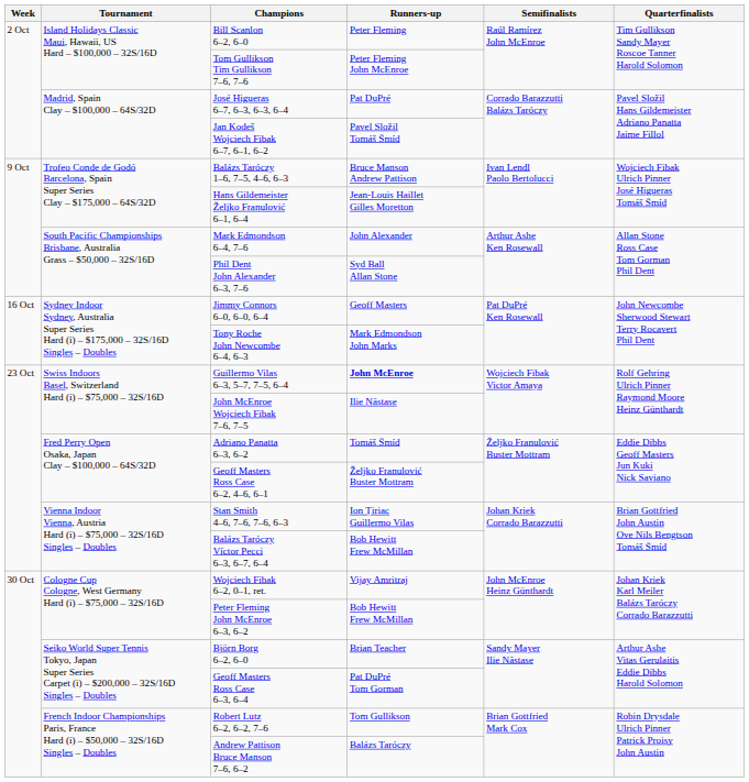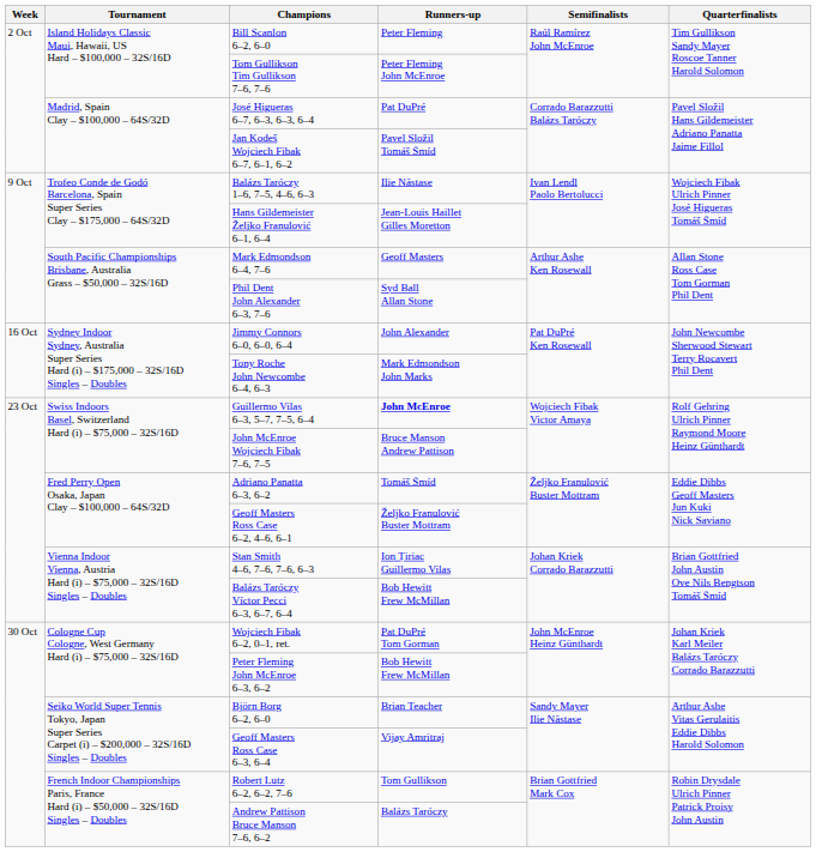Balázs Taróczy 1–6, 7–5, 4–6, 6–3 | Runners-up: Bruce Manson Andrew Pattison -> Ilie Năstase
Mark Edmondson 6–4, 7–6 | Runners-up: John Alexander -> Geoff Masters
Jimmy Connors 6–0, 6–0, 6–4 | Runners-up: Geoff Masters -> John Alexander
John McEnroe Wojciech Fibak 7–6, 7–5 | Runners-up: Ilie Năstase -> Bruce Manson Andrew Pattison
Wojciech Fibak 6–2, 0–1, ret. | Runners-up: Vijay Amritraj -> Pat DuPré Tom Gorman
Geoff Masters Ross Case 6–3, 6–4 | Runners-up: Pat DuPré Tom Gorman -> Vijay Amritraj
